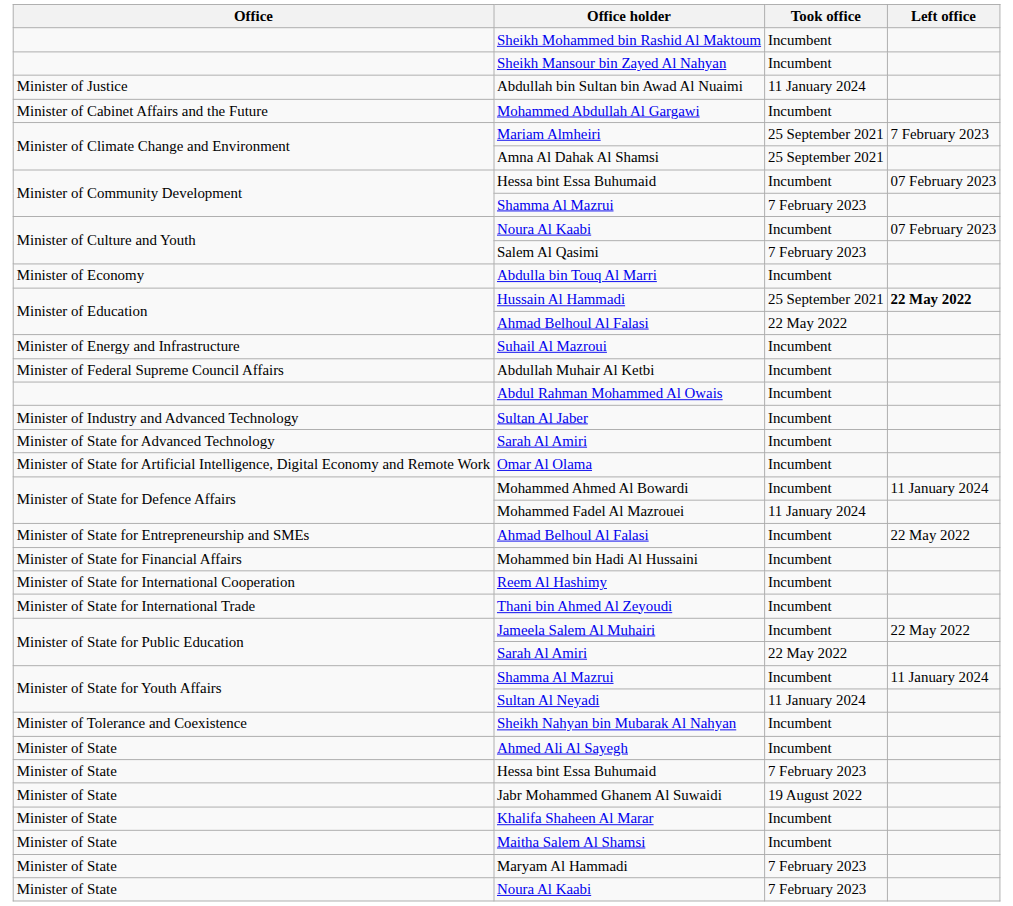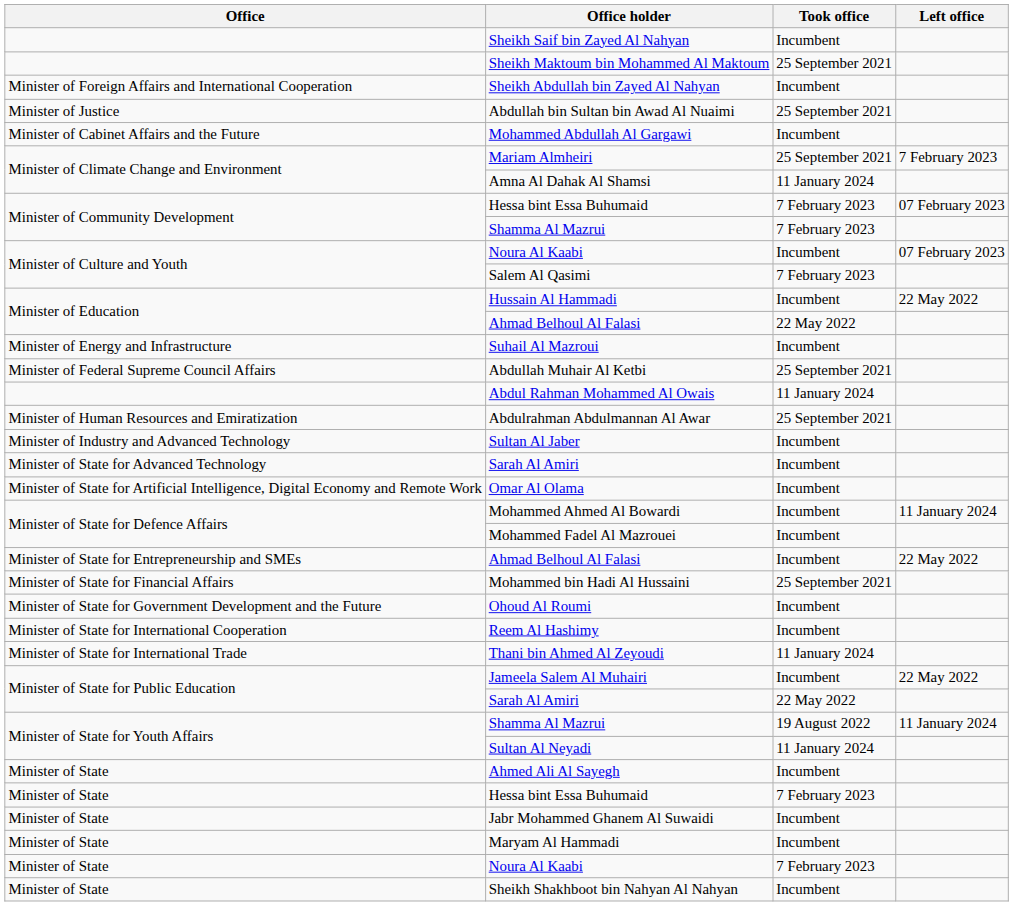- row: Sheikh Mohammed bin Rashid Al Maktoum | Incumbent
- row: Sheikh Mansour bin Zayed Al Nahyan | Incumbent
+ row: Sheikh Saif bin Zayed Al Nahyan | Incumbent
+ row: Sheikh Maktoum bin Mohammed Al Maktoum | 25 September 2021
+ row: Minister of Foreign Affairs and International Cooperation | Sheikh Abdullah bin Zayed Al Nahyan | Incumbent
Abdullah bin Sultan bin Awad Al Nuaimi | Took office: 11 January 2024 -> 25 September 2021
Amna Al Dahak Al Shamsi | Took office: 25 September 2021 -> 11 January 2024
Minister of Community Development / Hessa bint Essa Buhumaid | Took office: Incumbent -> 7 February 2023
- row: Minister of Economy | Abdulla bin Touq Al Marri | Incumbent
Hussain Al Hammadi | Took office: 25 September 2021 -> Incumbent
Hussain Al Hammadi | Left office: bold -> normal
Abdullah Muhair Al Ketbi | Took office: Incumbent -> 25 September 2021
Abdul Rahman Mohammed Al Owais | Took office: Incumbent -> 11 January 2024
+ row: Minister of Human Resources and Emiratization | Abdulrahman Abdulmannan Al Awar | 25 September 2021
Mohammed Fadel Al Mazrouei | Took office: 11 January 2024 -> Incumbent
Mohammed bin Hadi Al Hussaini | Took office: Incumbent -> 25 September 2021
+ row: Minister of State for Government Development and the Future | Ohoud Al Roumi | Incumbent
Thani bin Ahmed Al Zeyoudi | Took office: Incumbent -> 11 January 2024
Minister of State for Youth Affairs / Shamma Al Mazrui | Took office: Incumbent -> 19 August 2022
- row: Minister of Tolerance and Coexistence | Sheikh Nahyan bin Mubarak Al Nahyan | Incumbent
Jabr Mohammed Ghanem Al Suwaidi | Took office: 19 August 2022 -> Incumbent
- row: Minister of State | Khalifa Shaheen Al Marar | Incumbent
- row: Minister of State | Maitha Salem Al Shamsi | Incumbent
Maryam Al Hammadi | Took office: 7 February 2023 -> Incumbent
+ row: Minister of State | Sheikh Shakhboot bin Nahyan Al Nahyan | Incumbent
